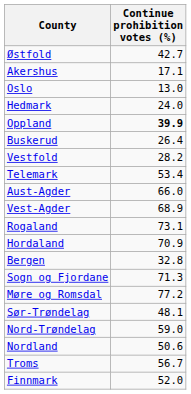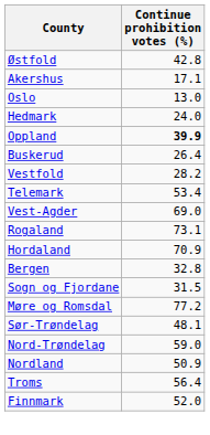Østfold | Continue prohibition votes (%): 42.7 -> 42.8
- row: Aust-Agder | 66.0
Vest-Agder | Continue prohibition votes (%): 68.9 -> 69.0
Sogn og Fjordane | Continue prohibition votes (%): 71.3 -> 31.5
Nordland | Continue prohibition votes (%): 50.6 -> 50.9
Troms | Continue prohibition votes (%): 56.7 -> 56.4
